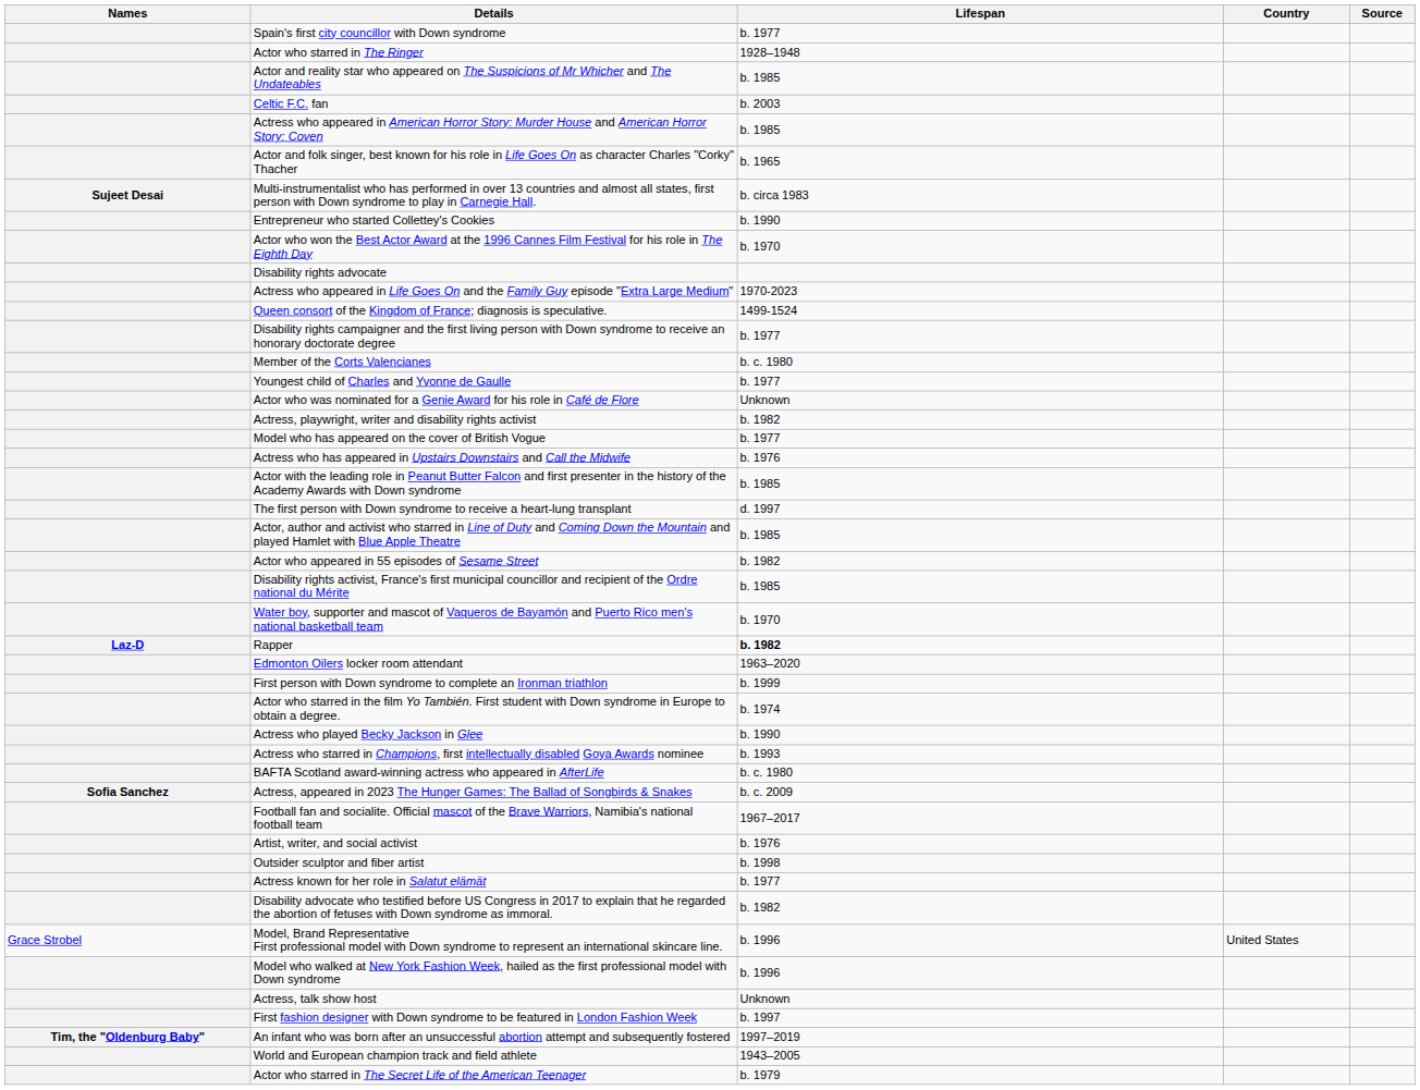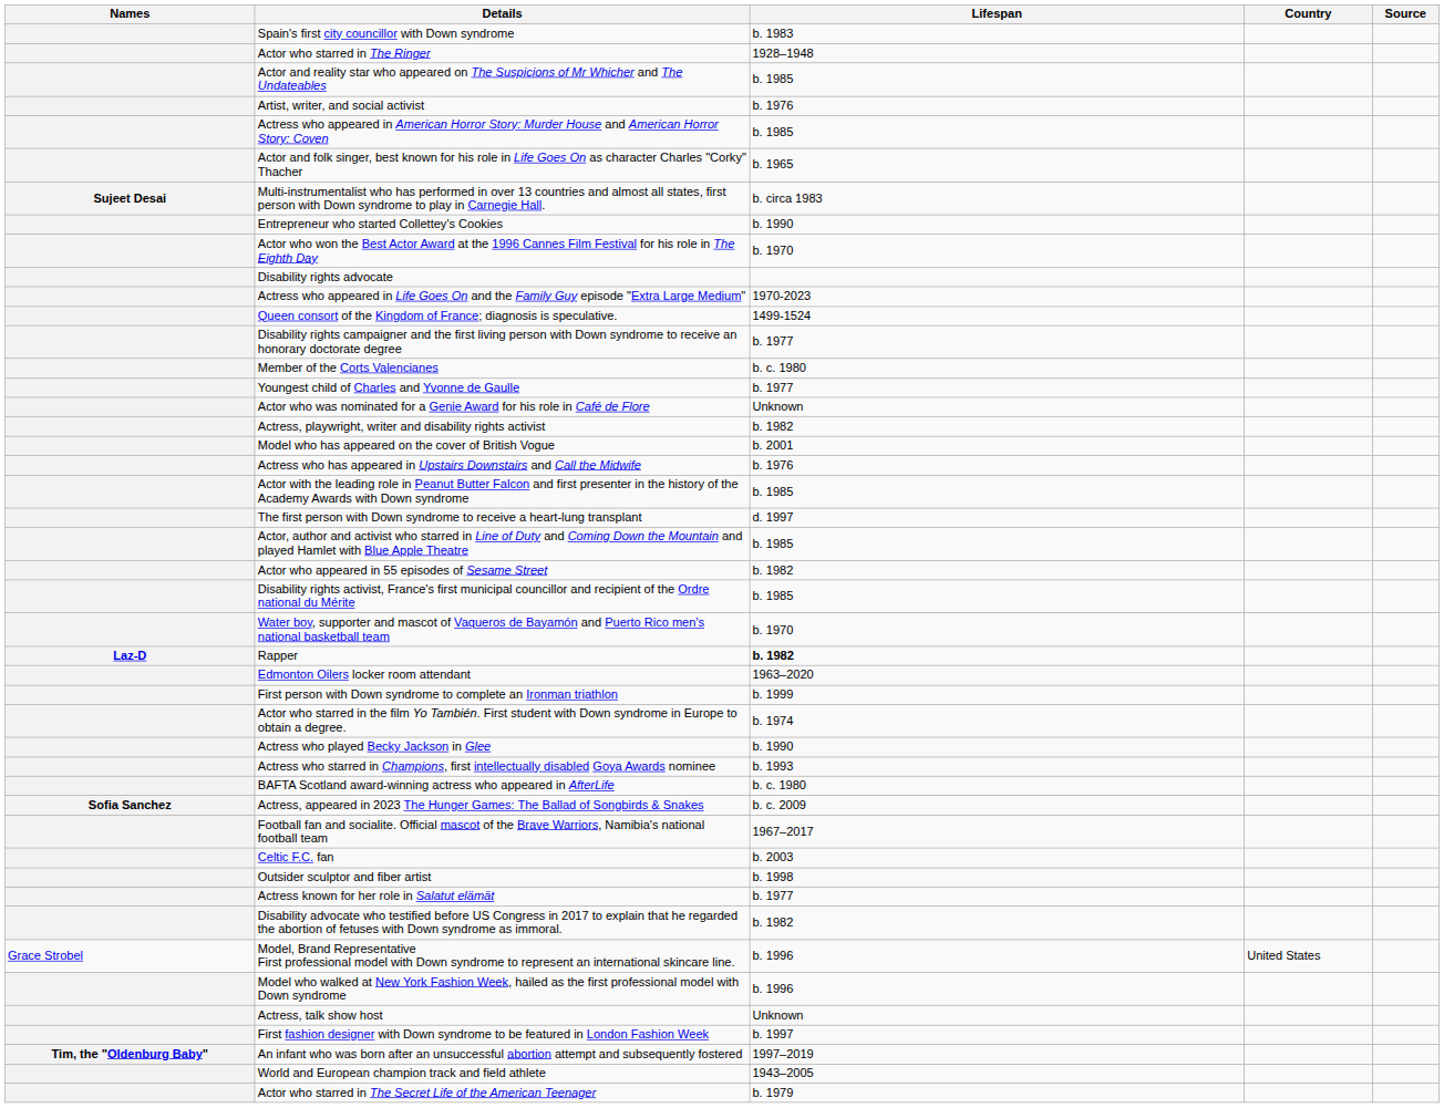Spain's first city councillor with Down syndrome | Lifespan: b. 1977 -> b. 1983
rows swapped: Celtic F.C. fan <-> Artist, writer, and social activist
Model who has appeared on the cover of British Vogue | Lifespan: b. 1977 -> b. 2001
